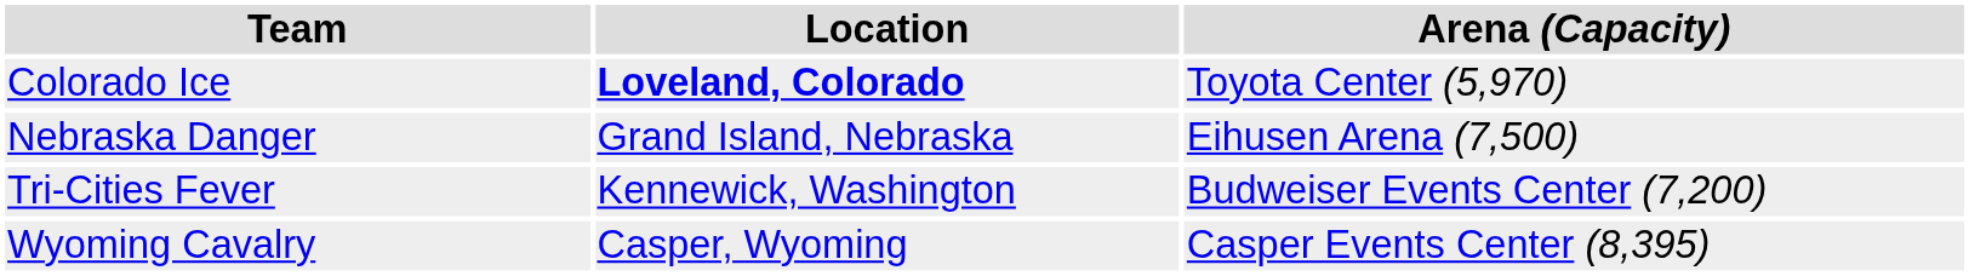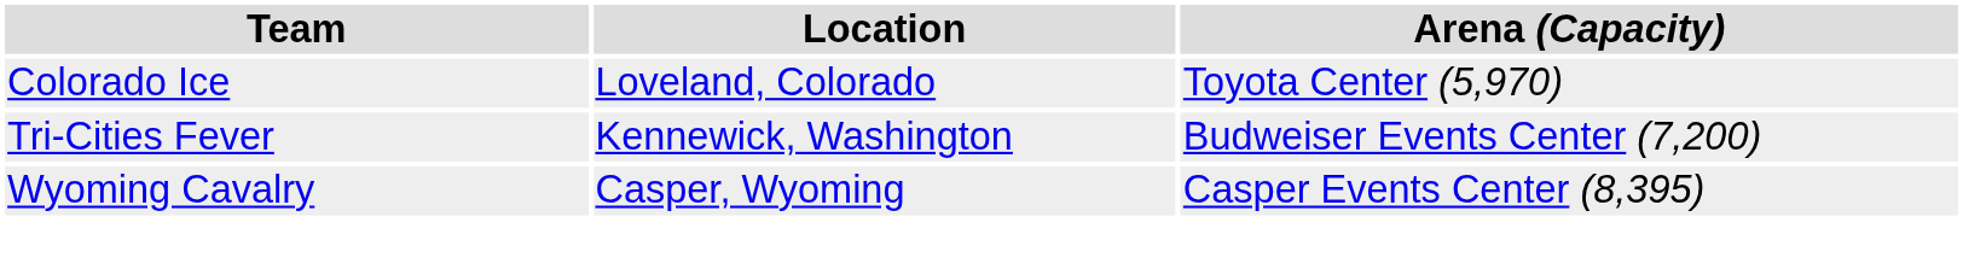Colorado Ice | Location: bold -> normal
- row: Nebraska Danger | Grand Island, Nebraska | Eihusen Arena (7,500)
